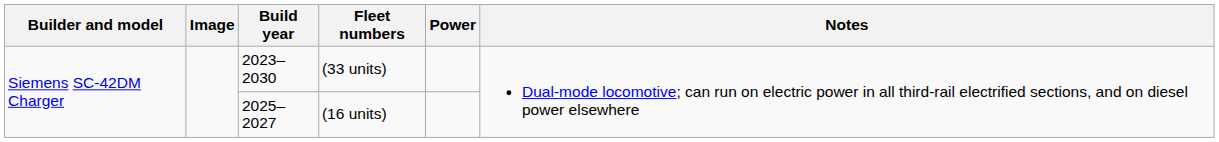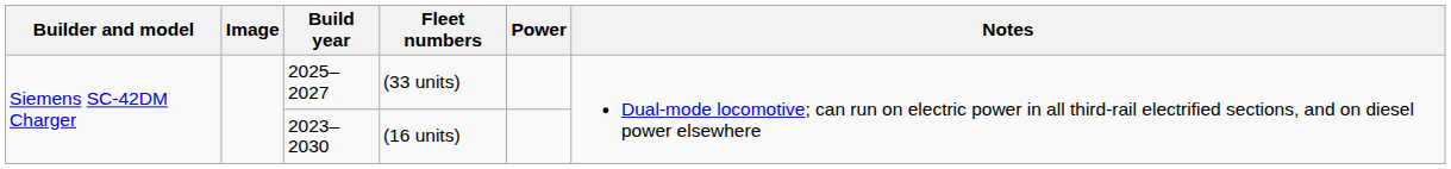(33 units) | Build year: 2023–2030 -> 2025–2027
(16 units) | Build year: 2025–2027 -> 2023–2030
